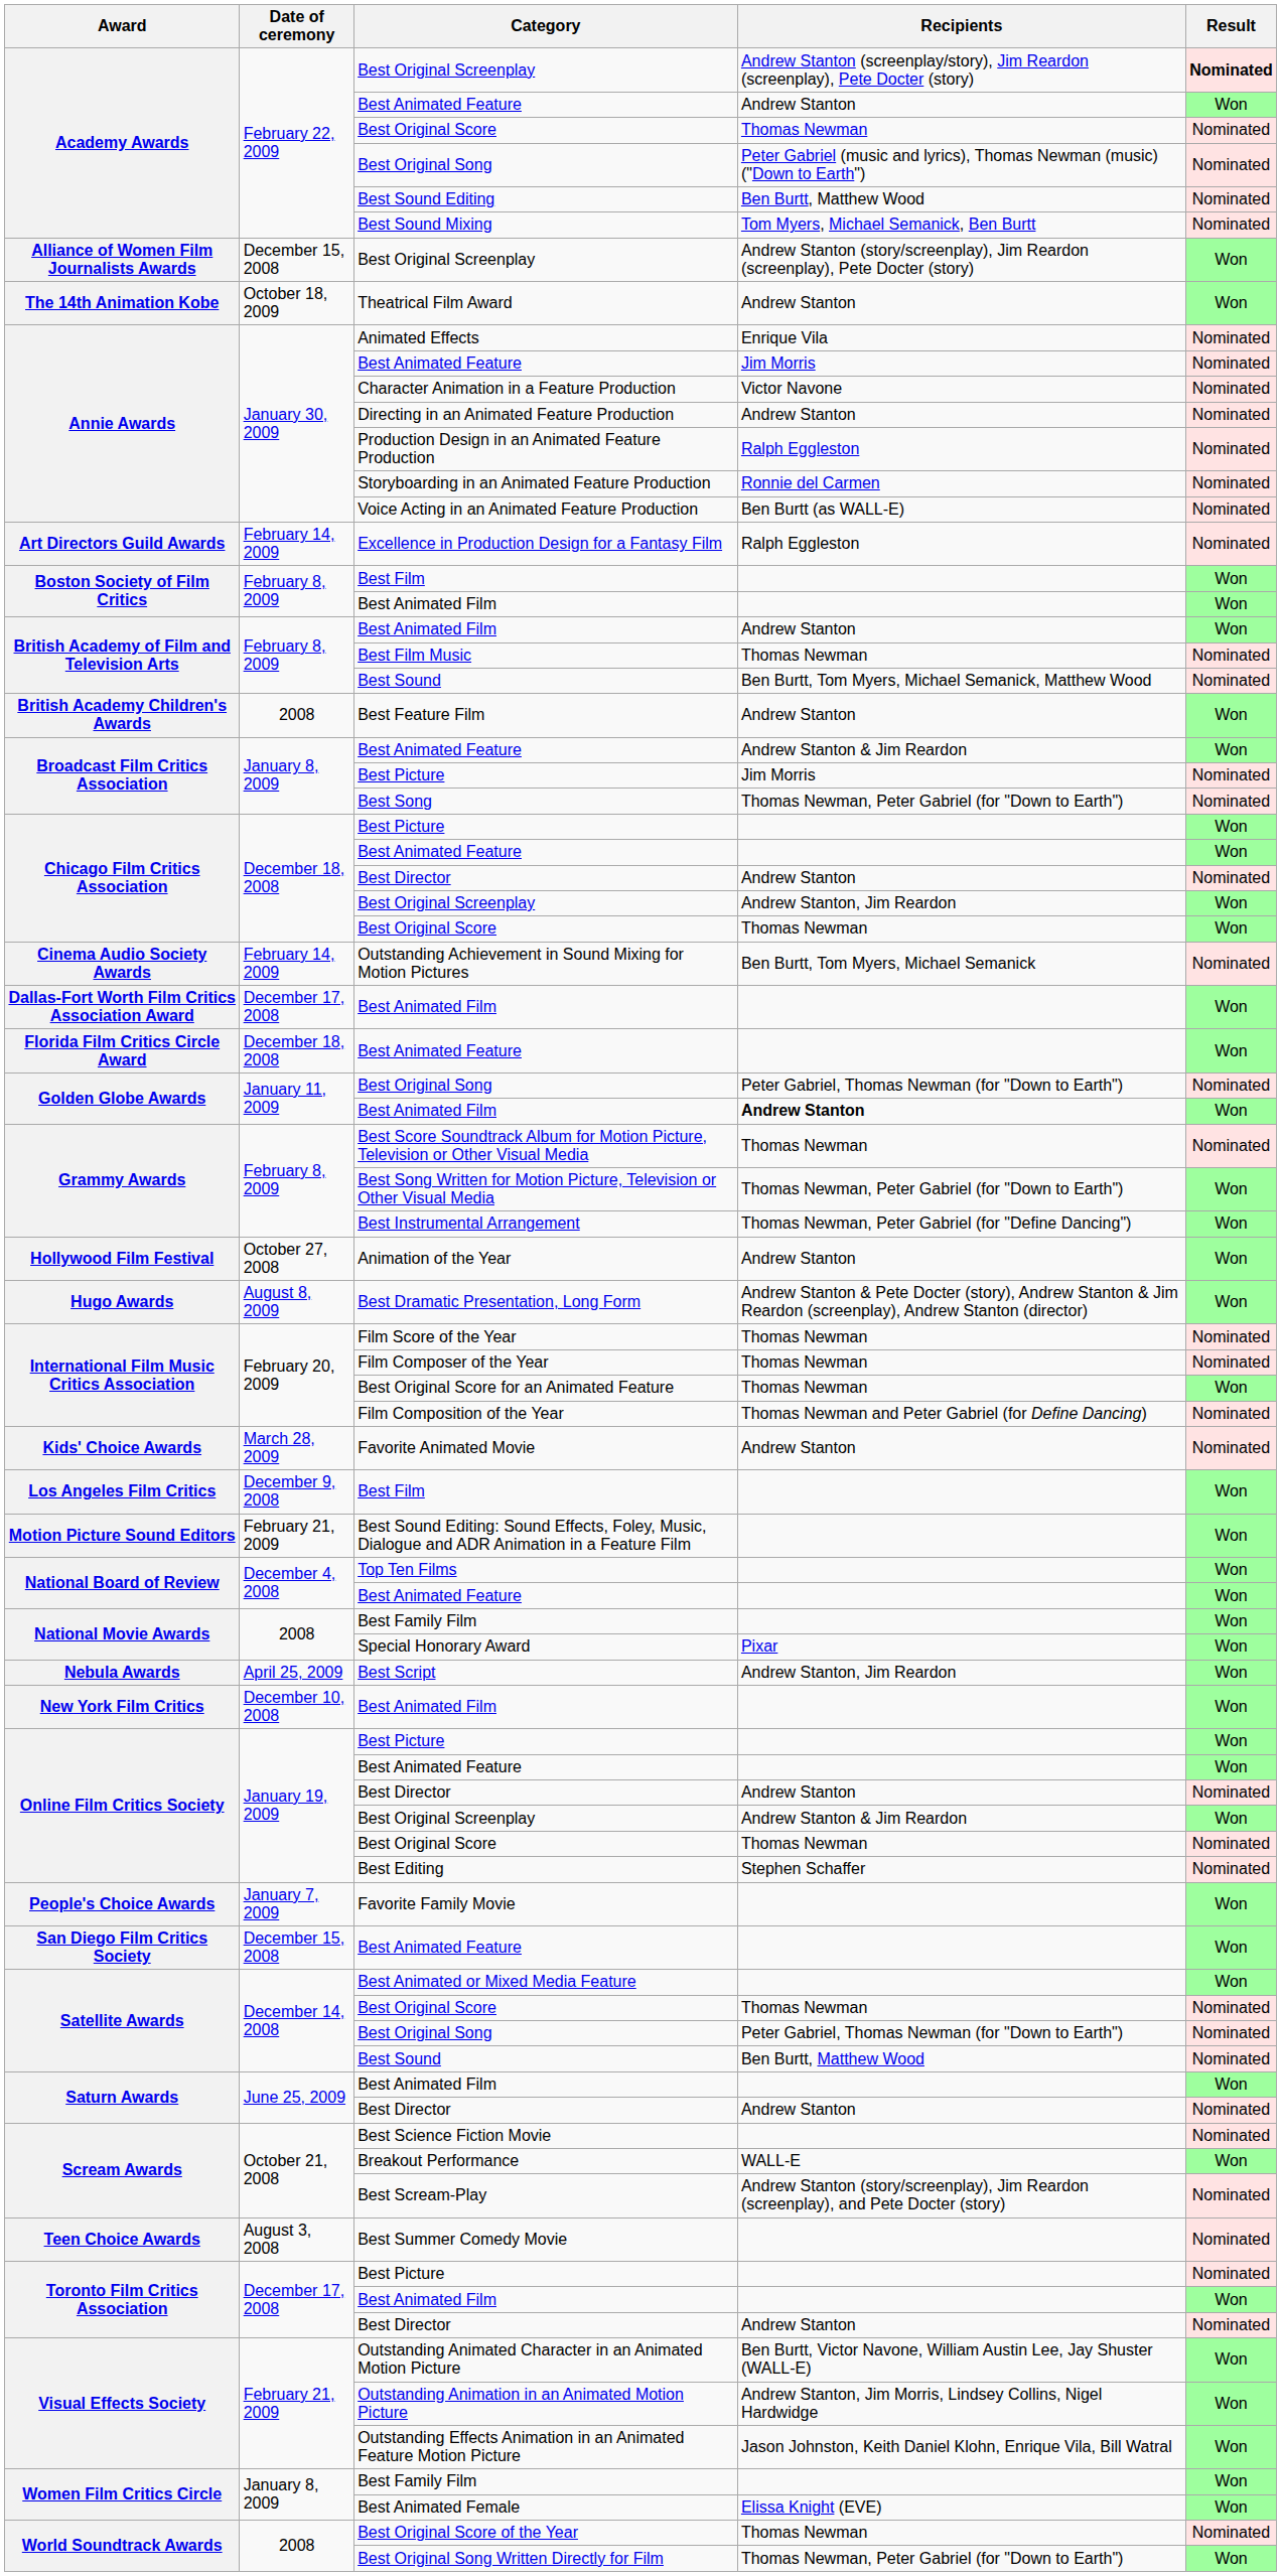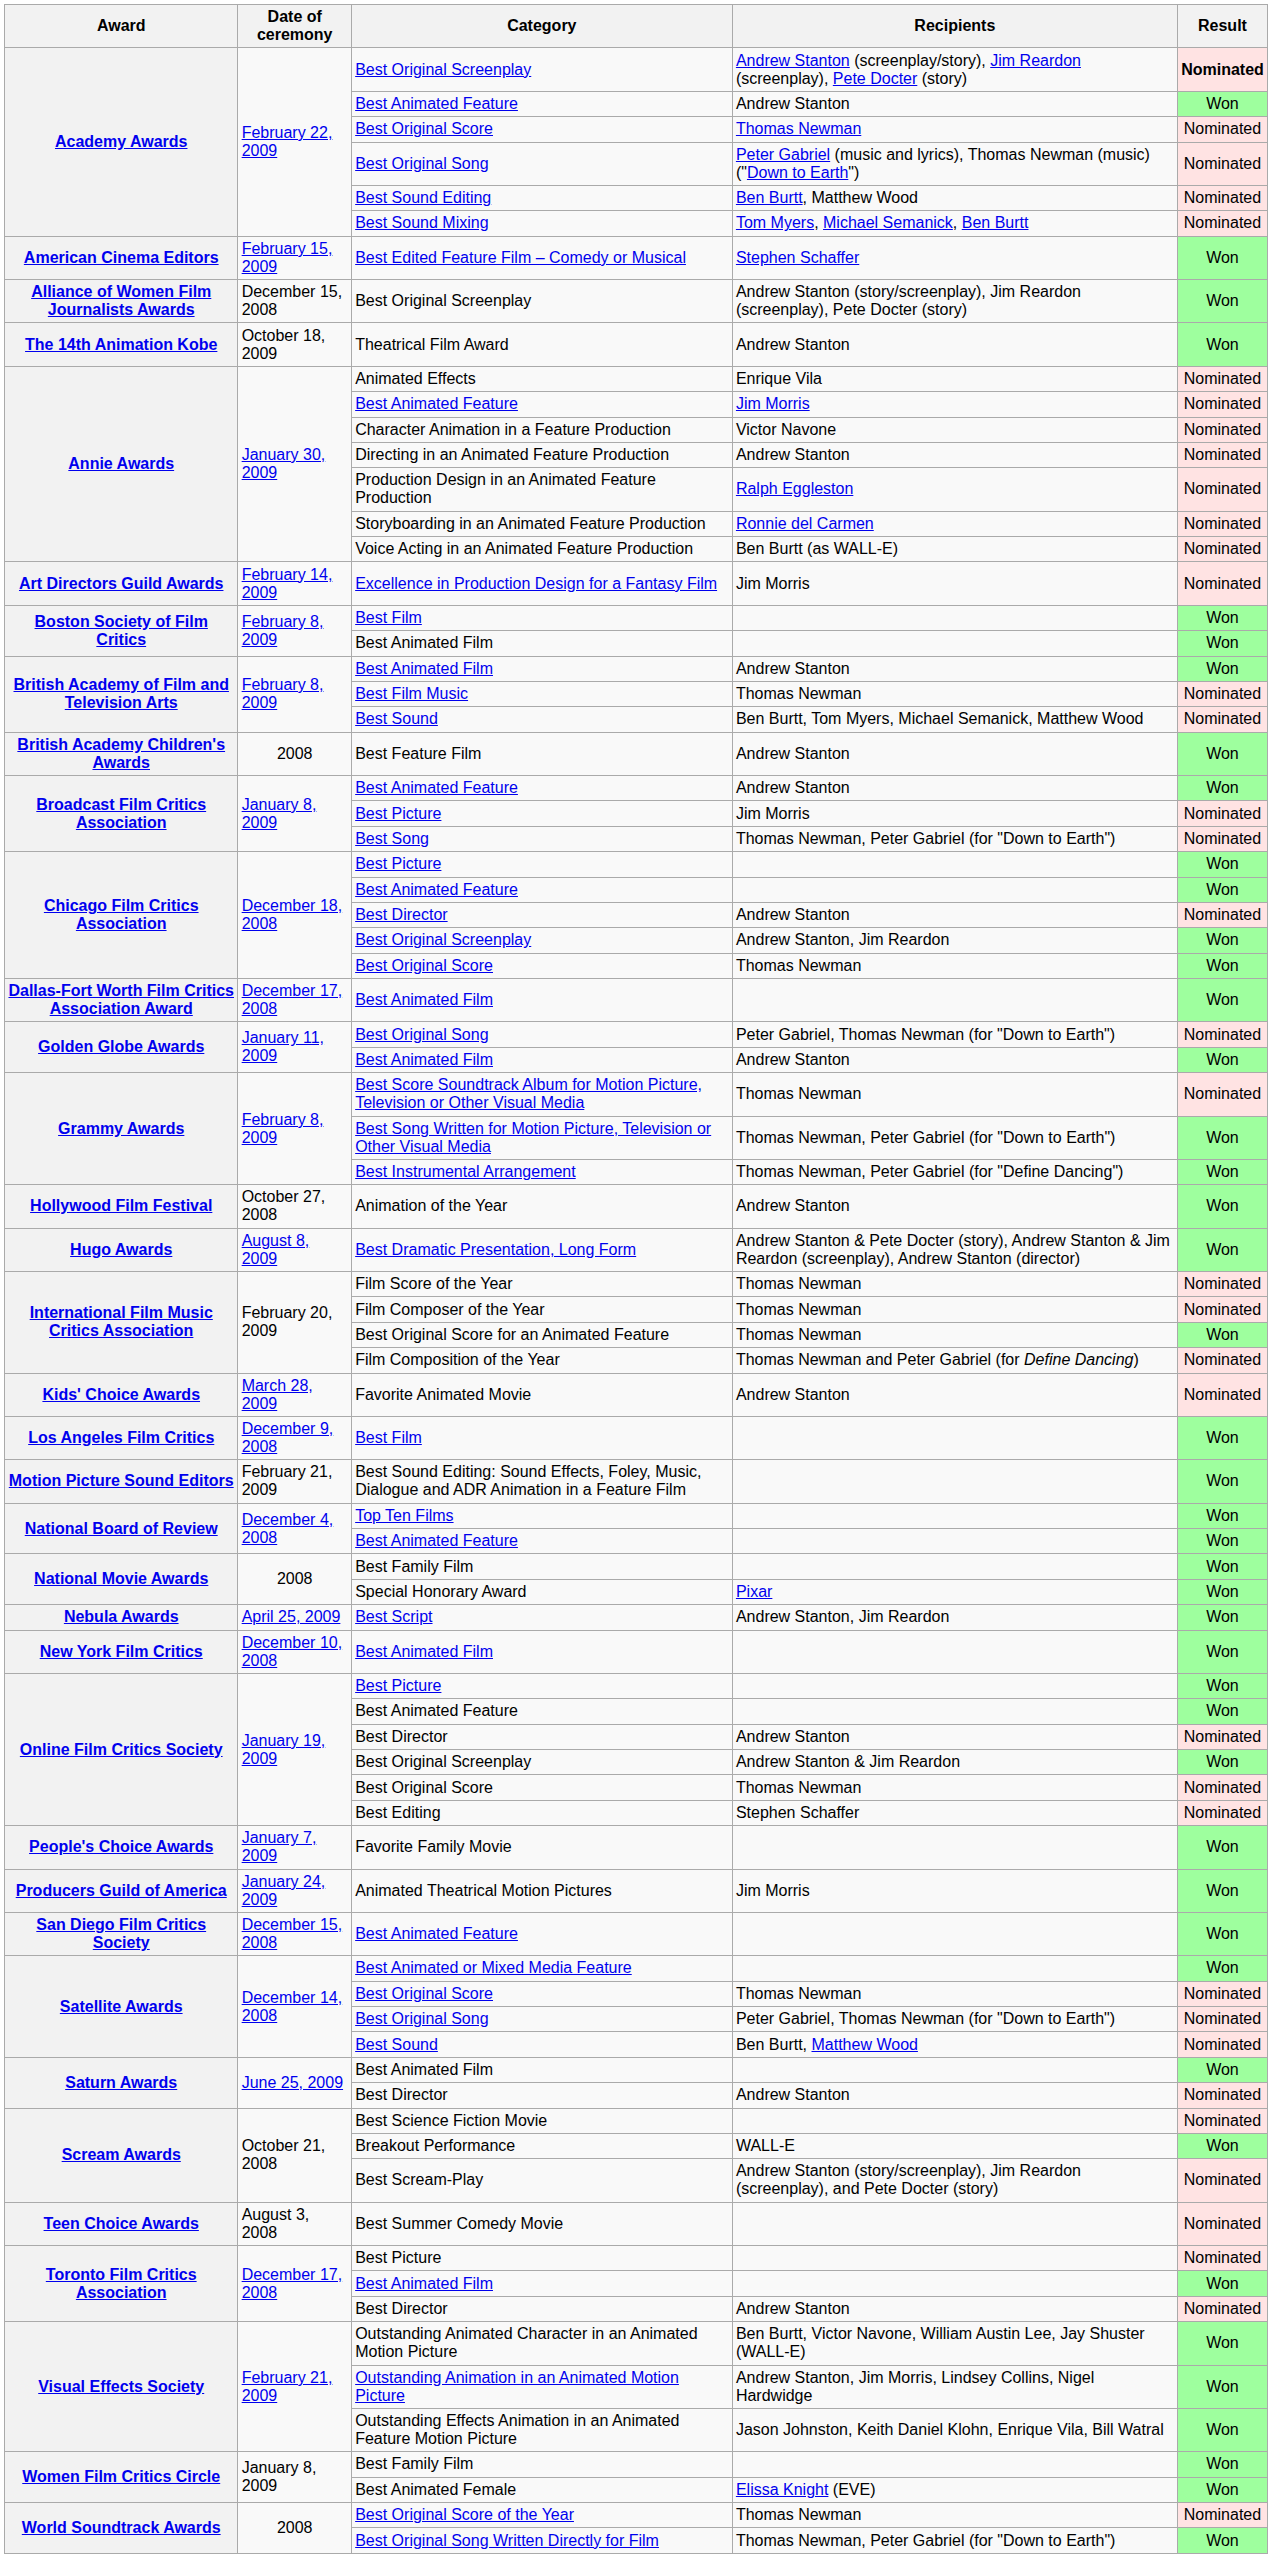+ row: American Cinema Editors | February 15, 2009 | Best Edited Feature Film – Comedy or Musical | Stephen Schaffer | Won
Excellence in Production Design for a Fantasy Film | Recipients: Ralph Eggleston -> Jim Morris
Broadcast Film Critics Association / Best Animated Feature | Recipients: Andrew Stanton & Jim Reardon -> Andrew Stanton
- row: Cinema Audio Society Awards | February 14, 2009 | Outstanding Achievement in Sound Mixing for Motion Pictures | Ben Burtt, Tom Myers, Michael Semanick | Nominated
- row: Florida Film Critics Circle Award | December 18, 2008 | Best Animated Feature | Won
Golden Globe Awards / Best Animated Film | Recipients: bold -> normal
+ row: Producers Guild of America | January 24, 2009 | Animated Theatrical Motion Pictures | Jim Morris | Won
